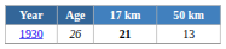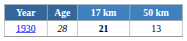1930 | Age: 26 -> 28
